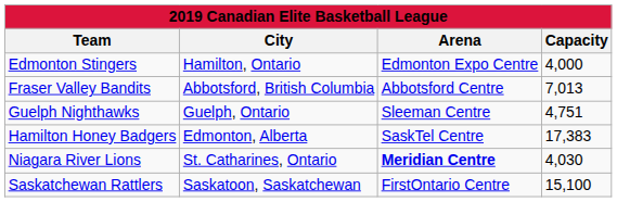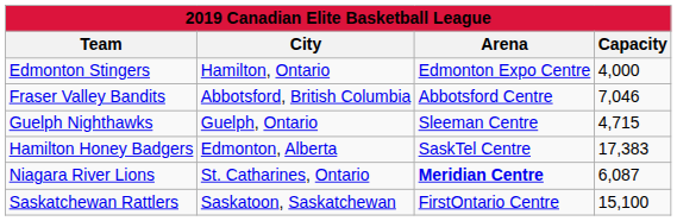Fraser Valley Bandits | Capacity: 7,013 -> 7,046
Guelph Nighthawks | Capacity: 4,751 -> 4,715
Niagara River Lions | Capacity: 4,030 -> 6,087
